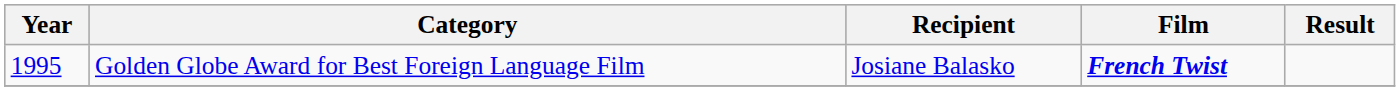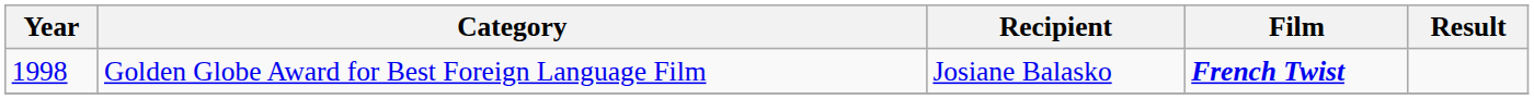Golden Globe Award for Best Foreign Language Film | Year: 1995 -> 1998
